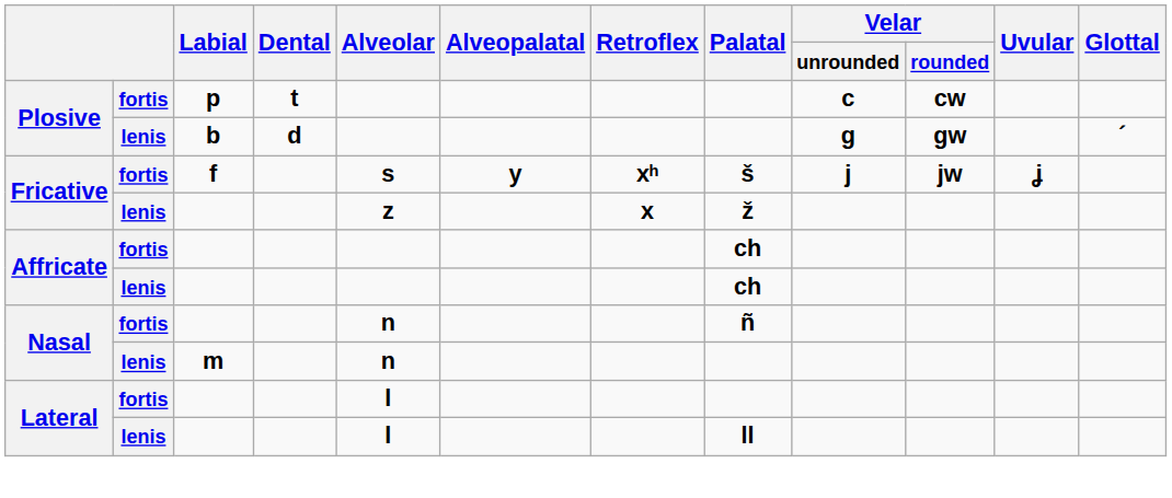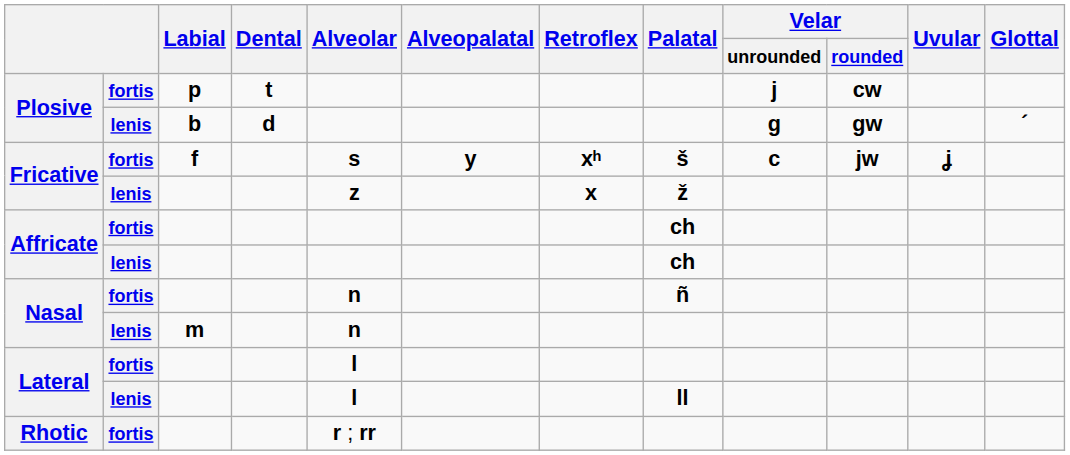Plosive / fortis | Velar / unrounded: c -> j
Fricative / fortis | Velar / unrounded: j -> c
+ row: Rhotic | fortis | r ; rr
